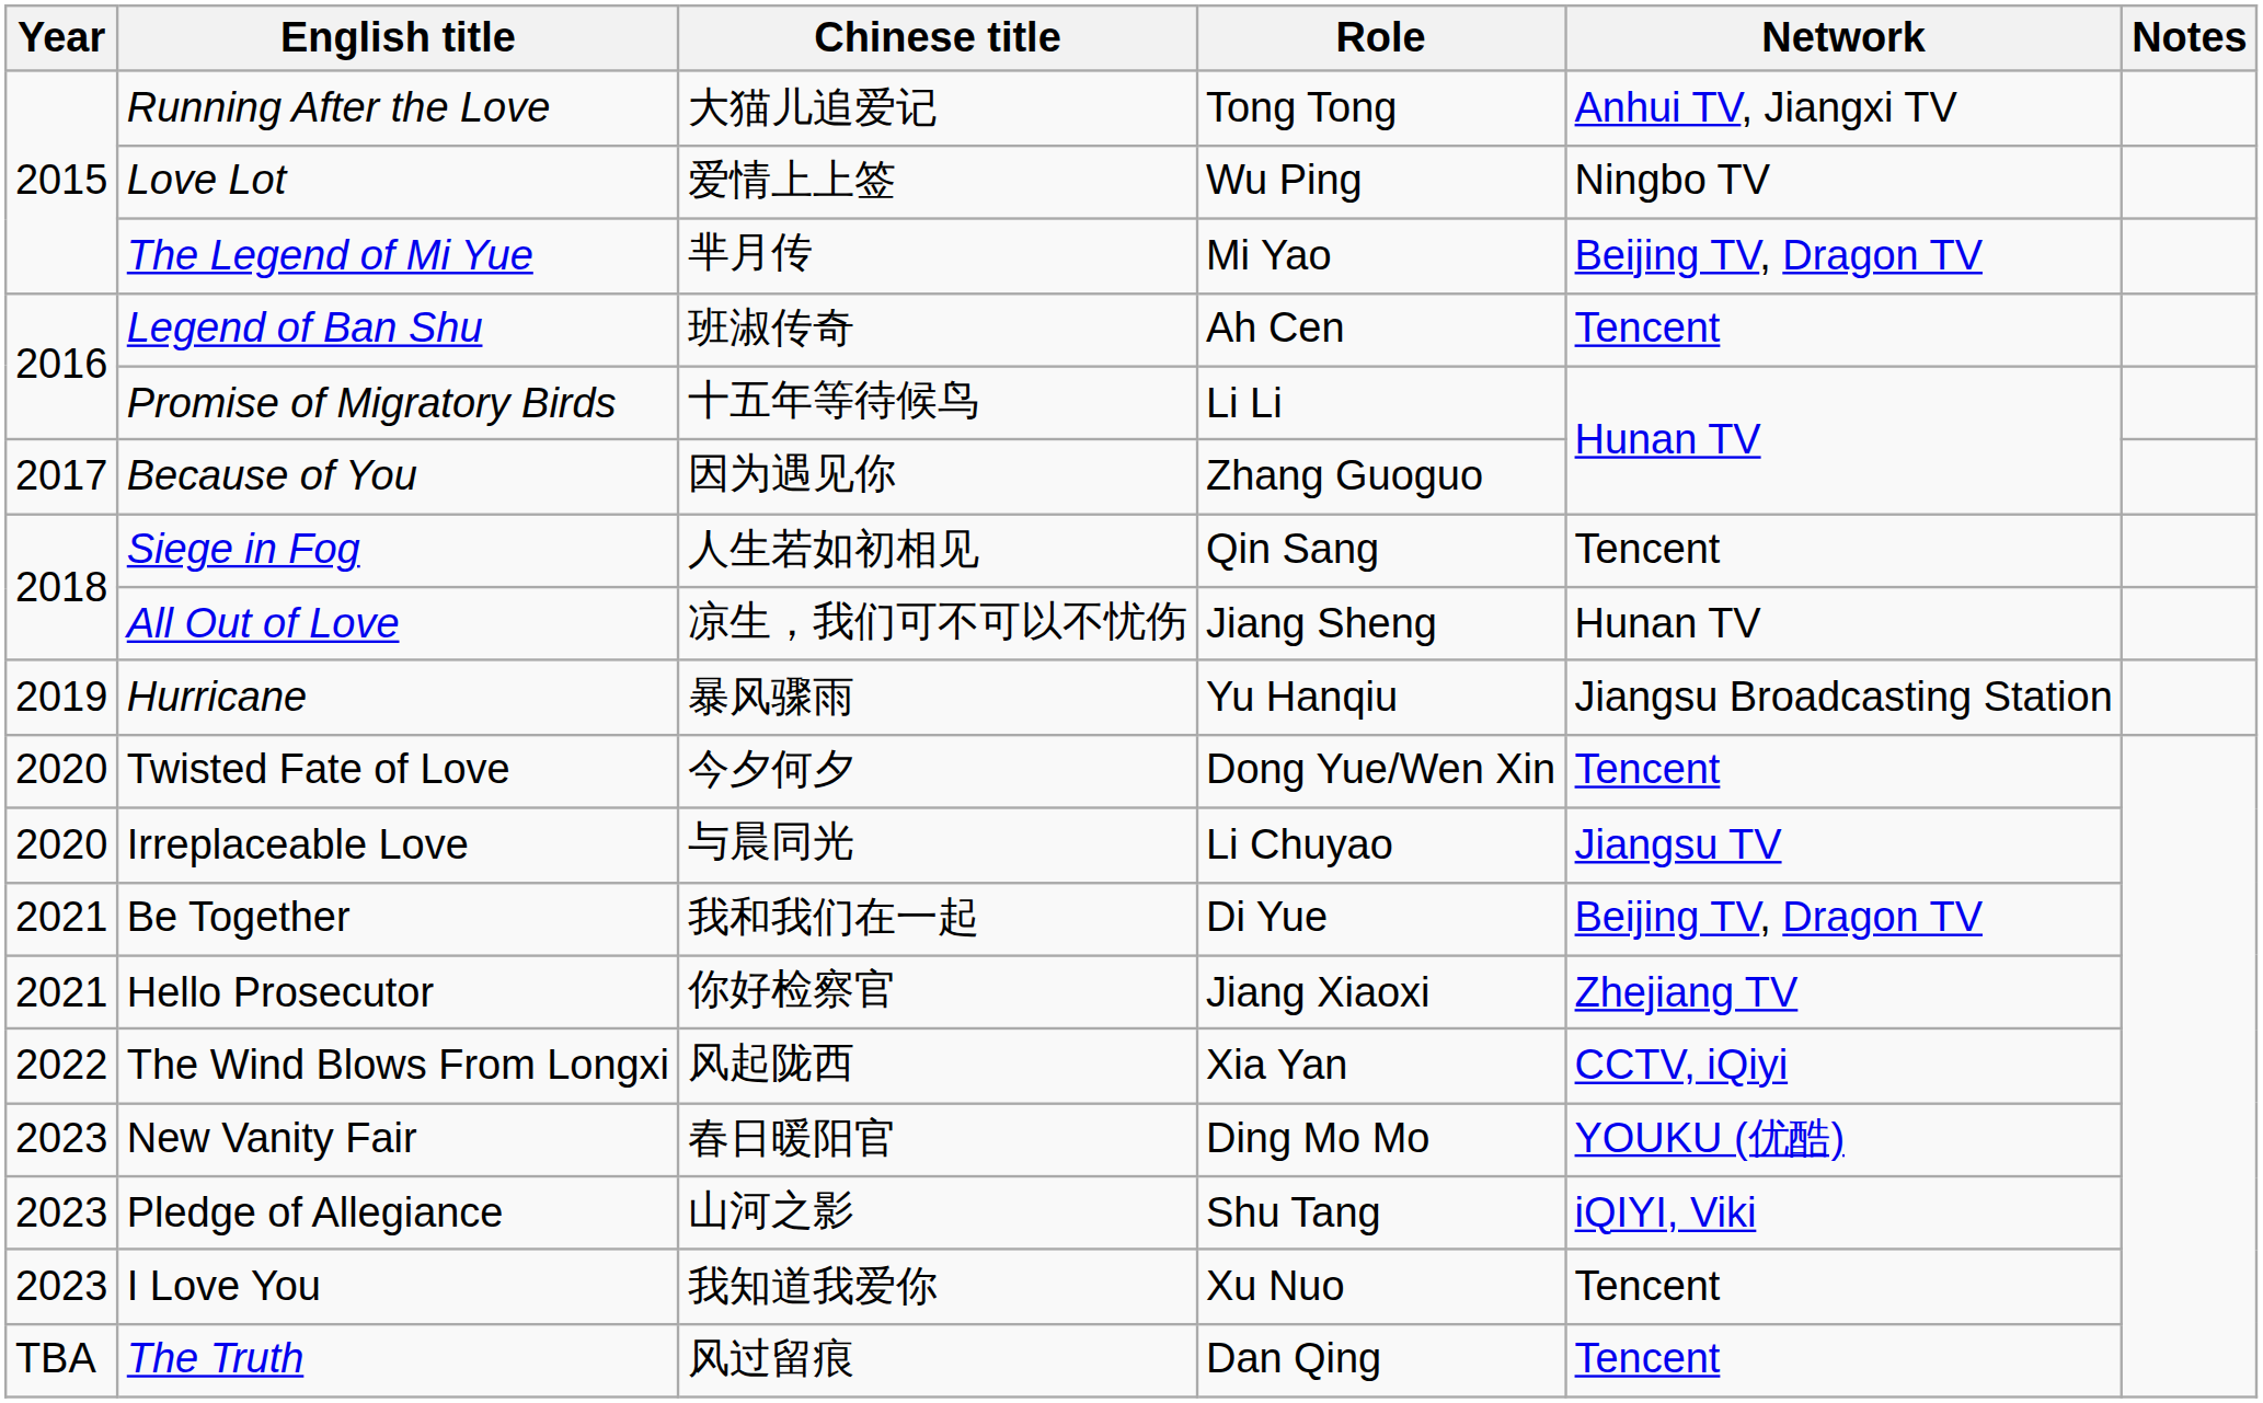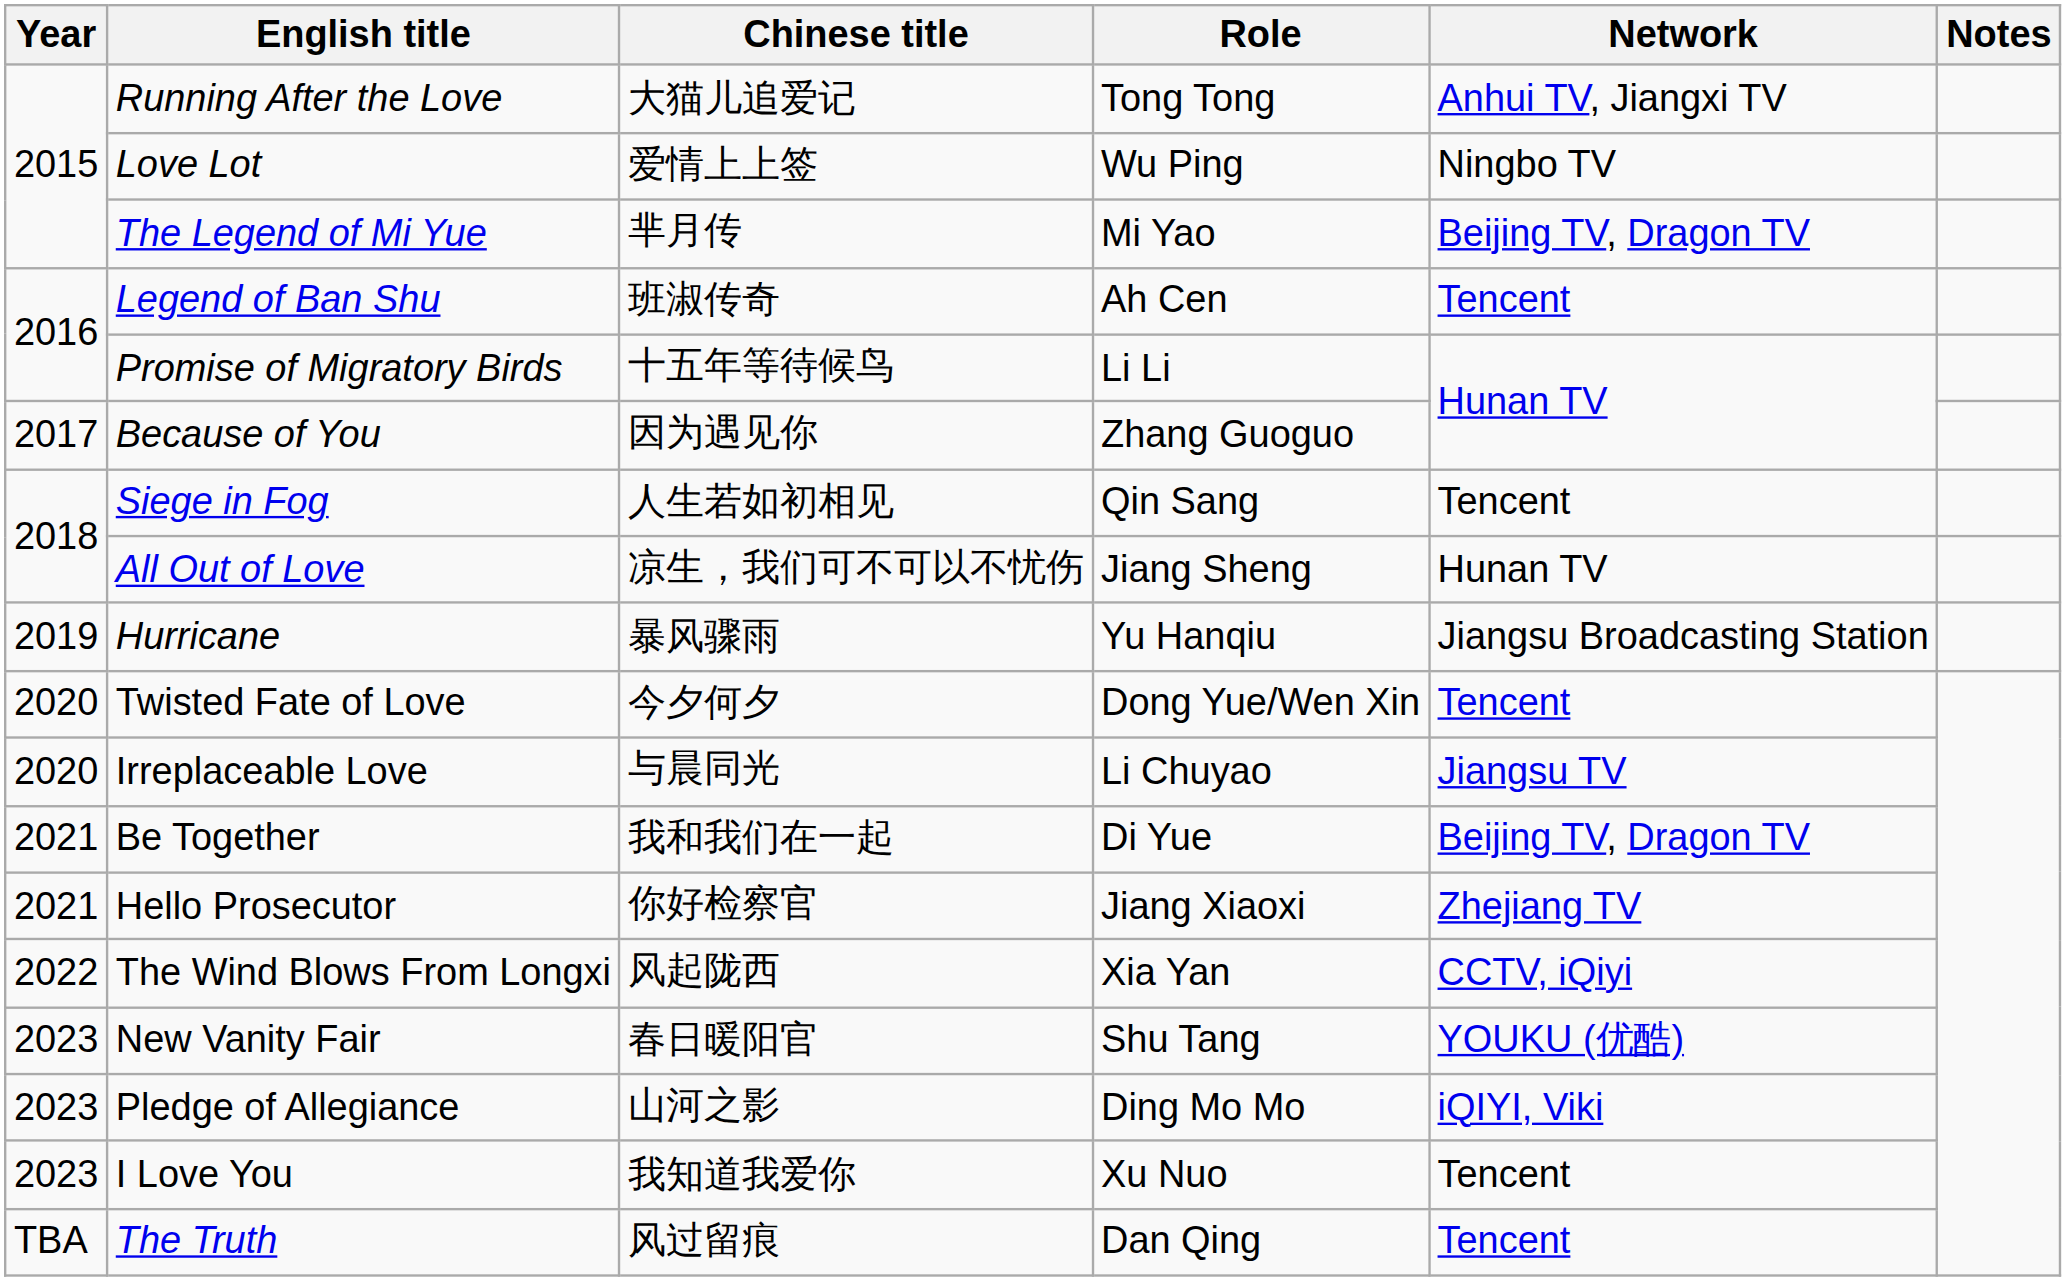New Vanity Fair | Role: Ding Mo Mo -> Shu Tang
Pledge of Allegiance | Role: Shu Tang -> Ding Mo Mo
